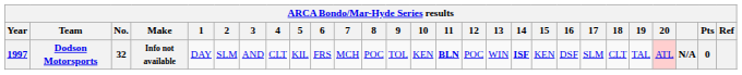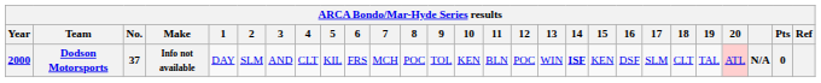Dodson Motorsports | Year: 1997 -> 2000
Dodson Motorsports | No.: 32 -> 37
Dodson Motorsports | 11: bold -> normal
